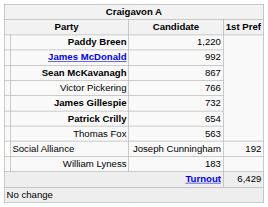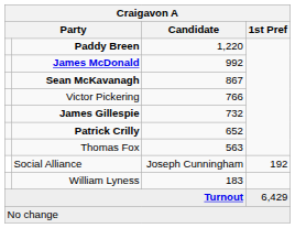Patrick Crilly | Candidate: 654 -> 652
